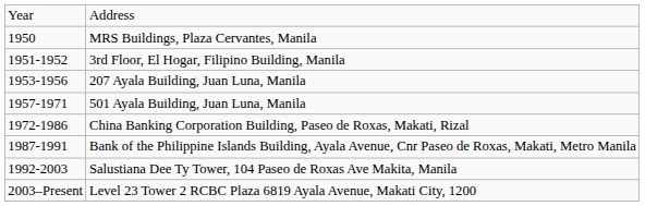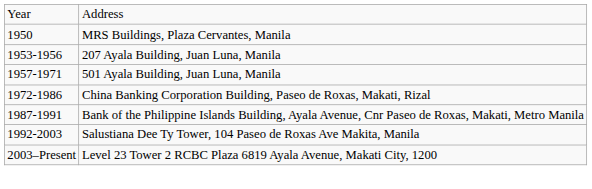- row: 1951-1952 | 3rd Floor, El Hogar, Filipino Building, Manila
